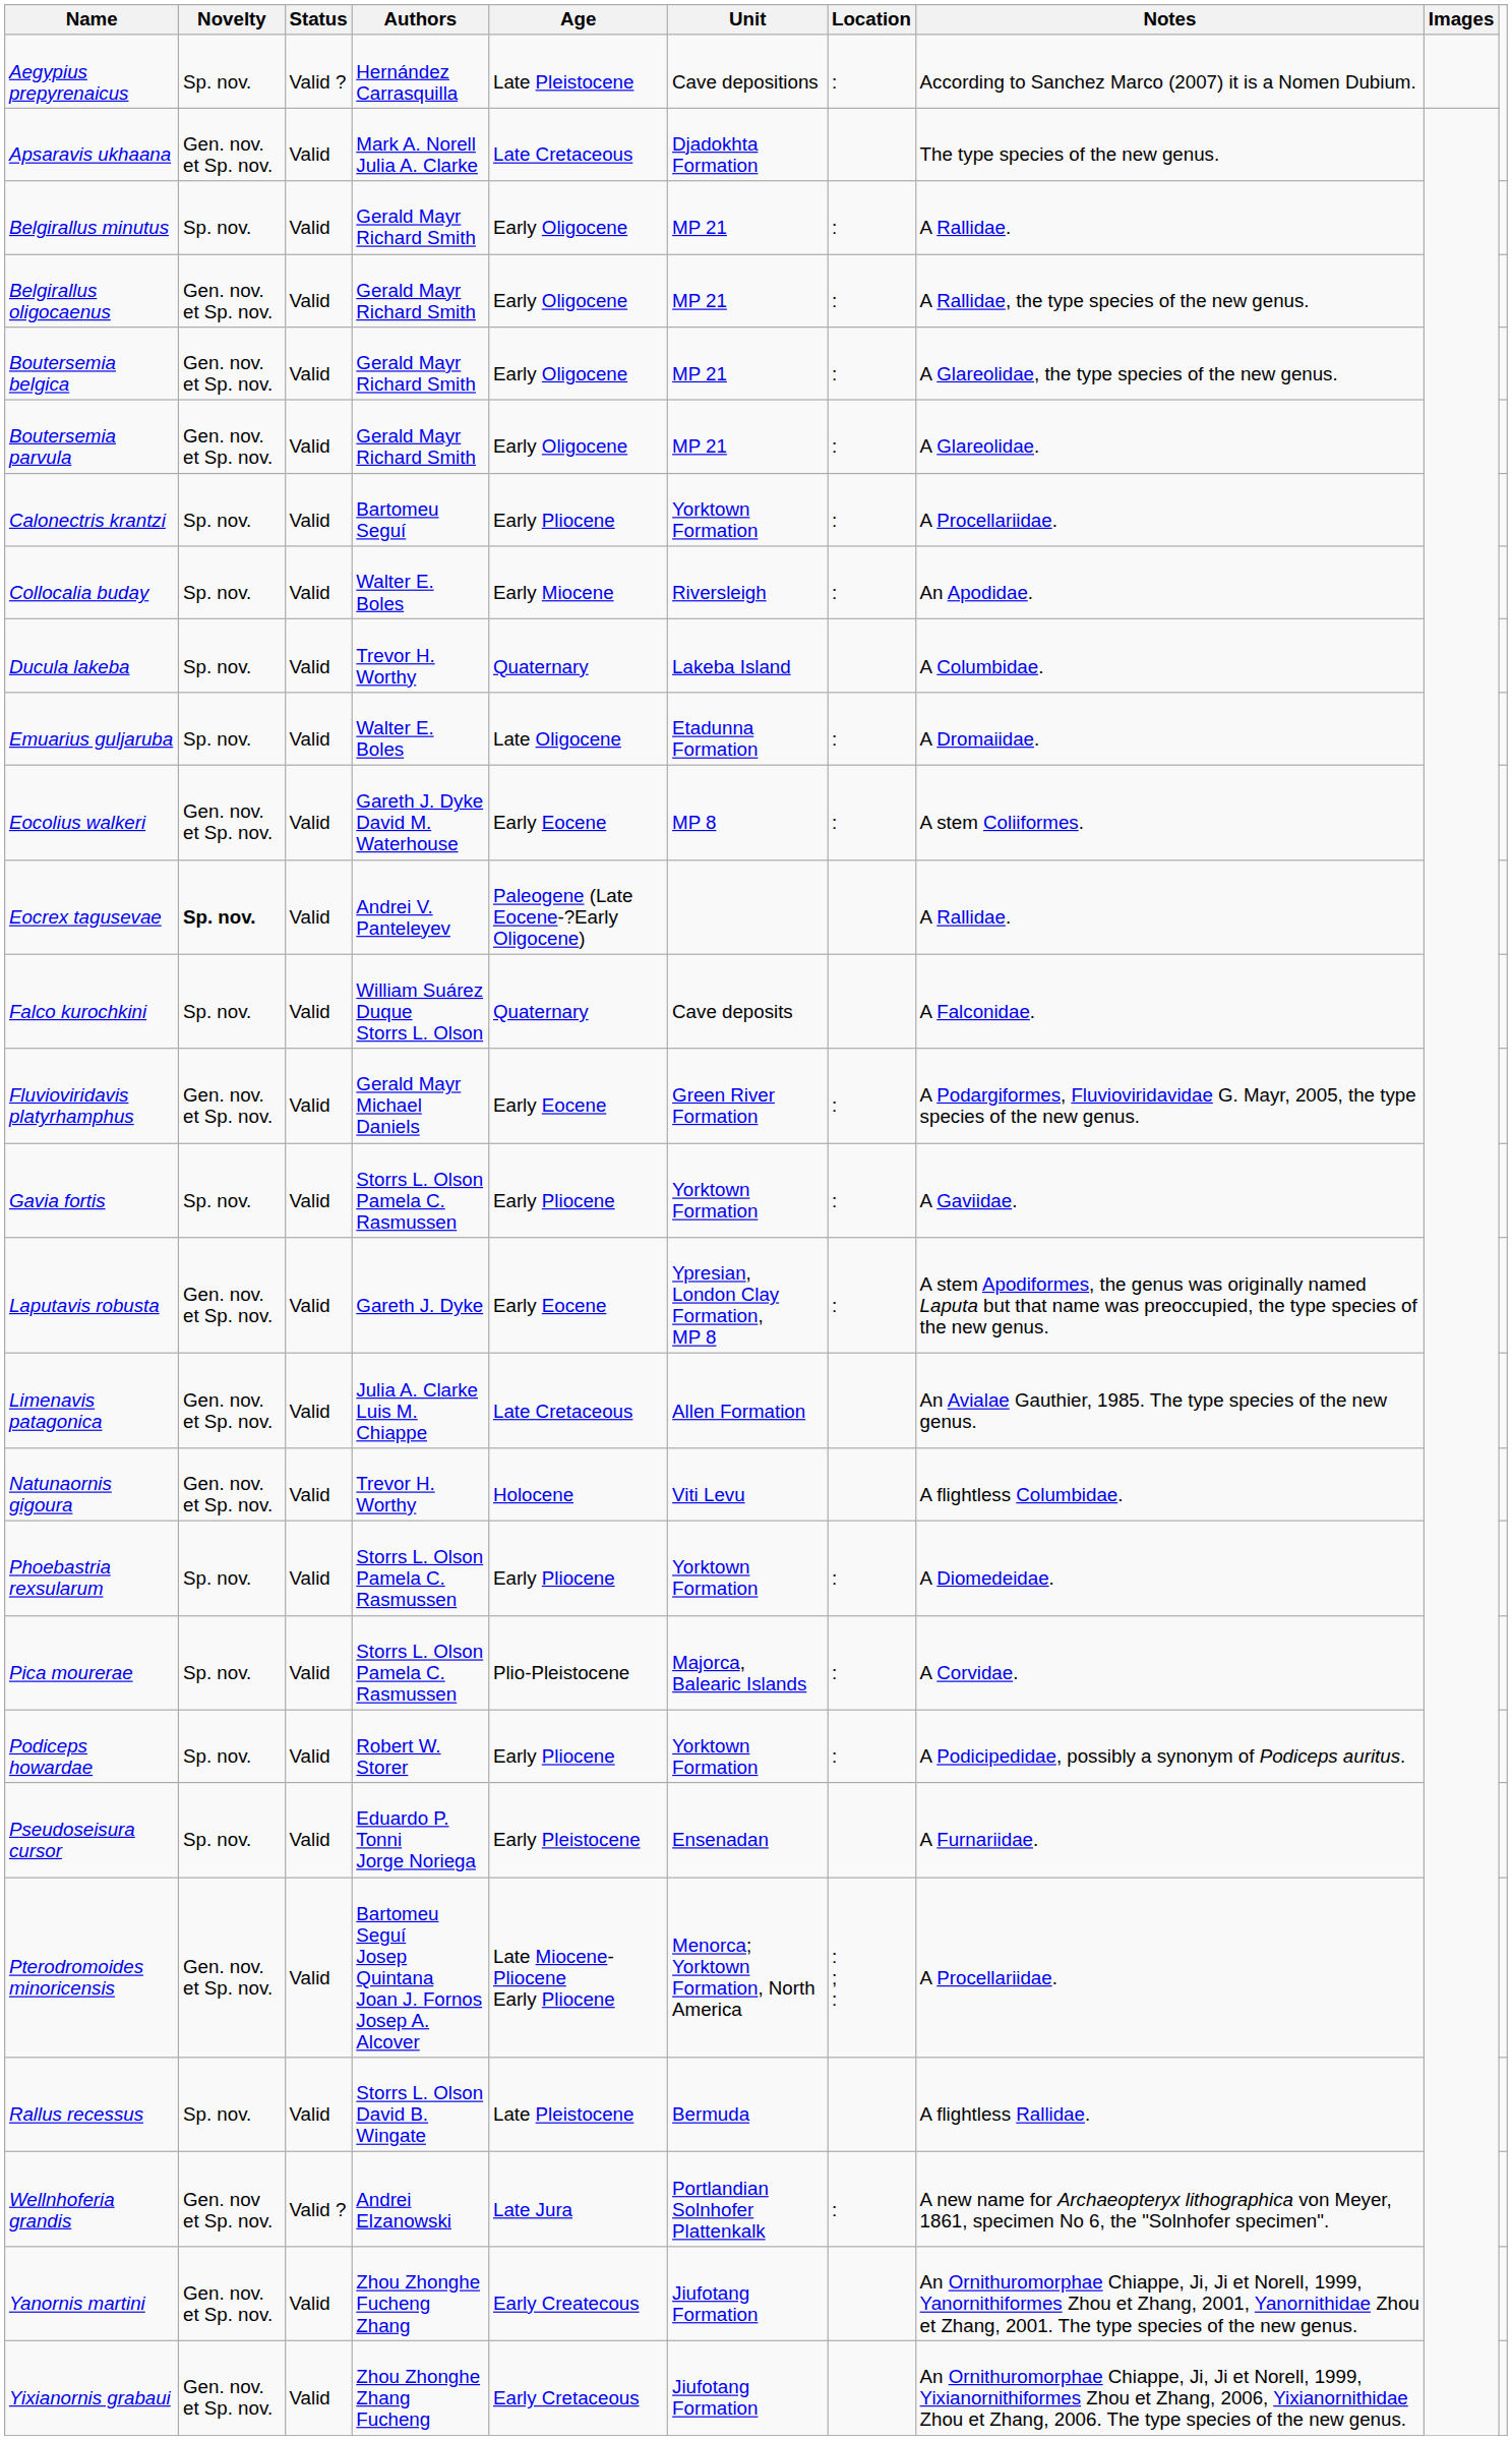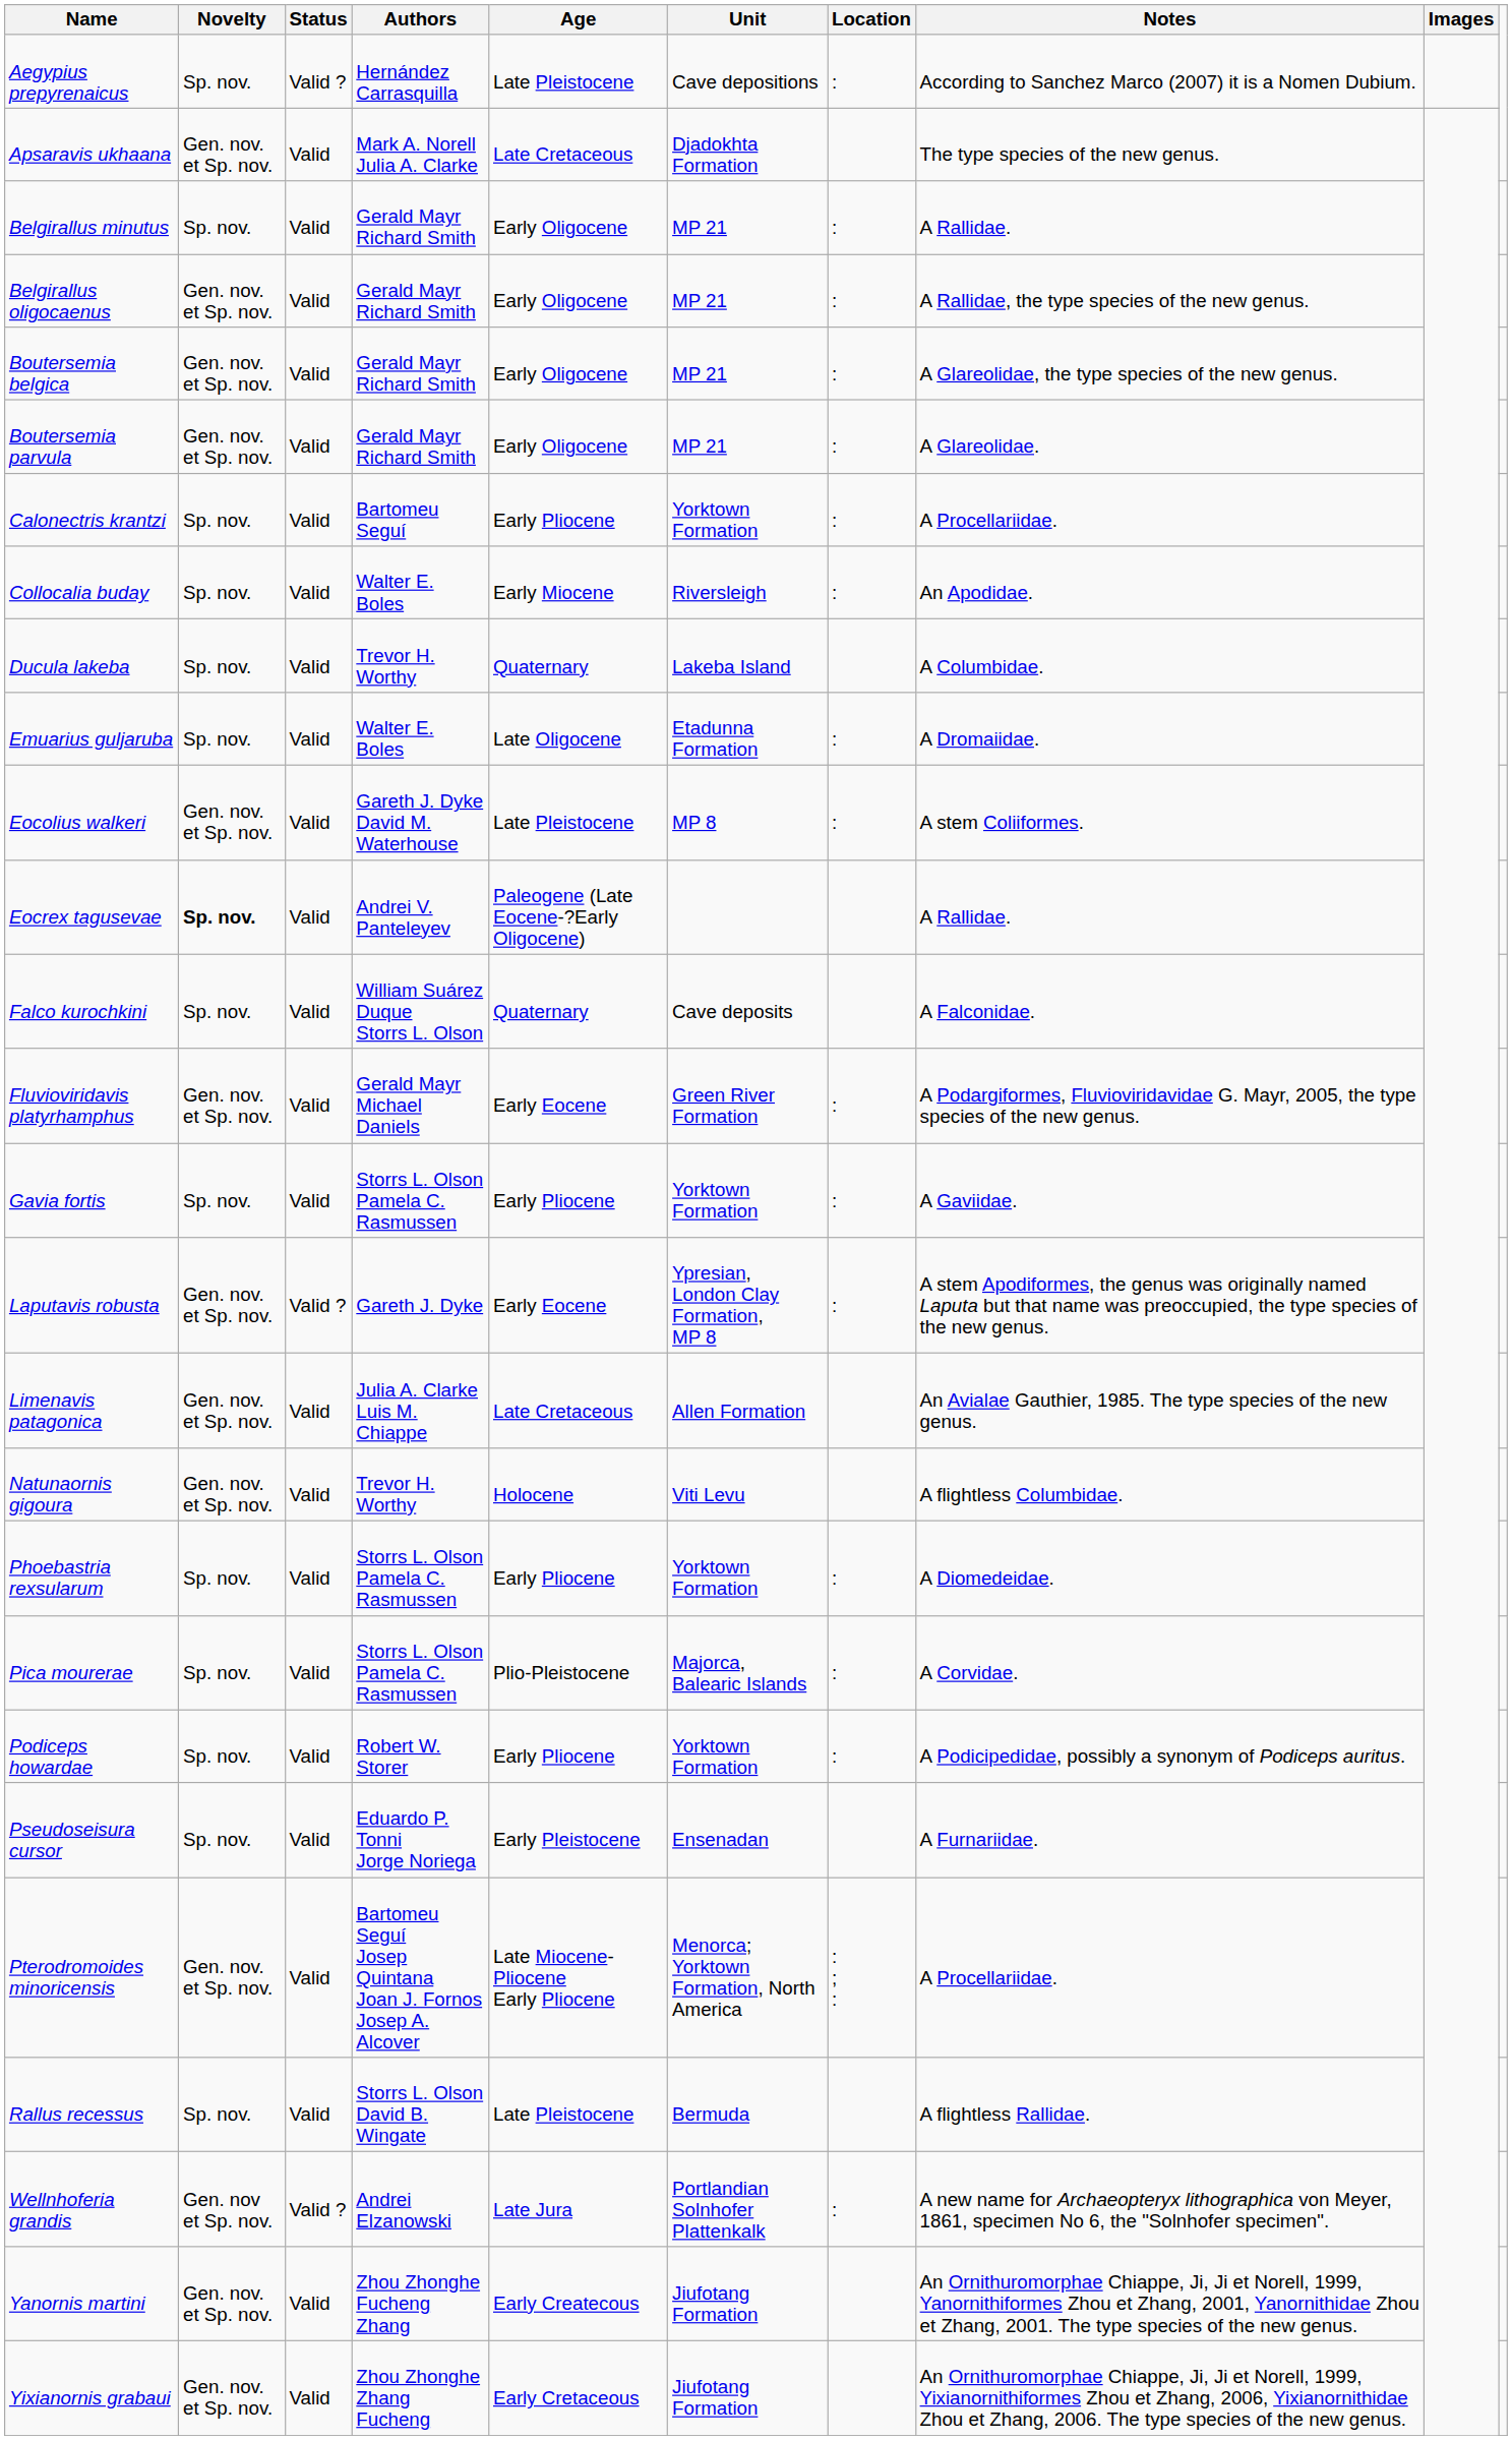Eocolius walkeri | Age: Early Eocene -> Late Pleistocene
Laputavis robusta | Status: Valid -> Valid ?
